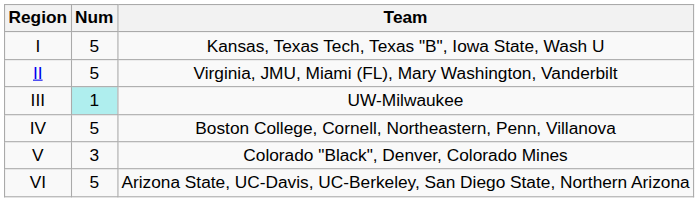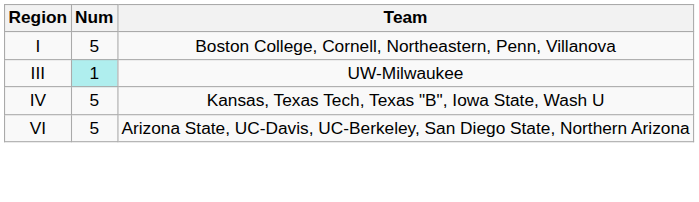I | Team: Kansas, Texas Tech, Texas "B", Iowa State, Wash U -> Boston College, Cornell, Northeastern, Penn, Villanova
- row: II | 5 | Virginia, JMU, Miami (FL), Mary Washington, Vanderbilt
IV | Team: Boston College, Cornell, Northeastern, Penn, Villanova -> Kansas, Texas Tech, Texas "B", Iowa State, Wash U
- row: V | 3 | Colorado "Black", Denver, Colorado Mines
